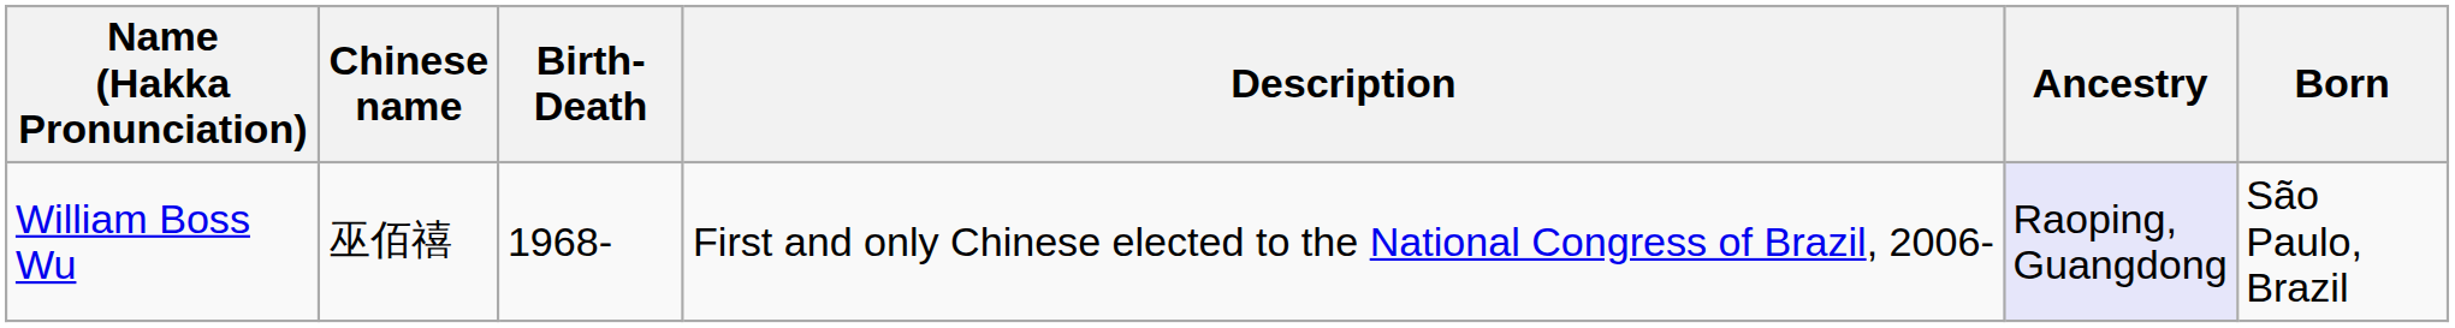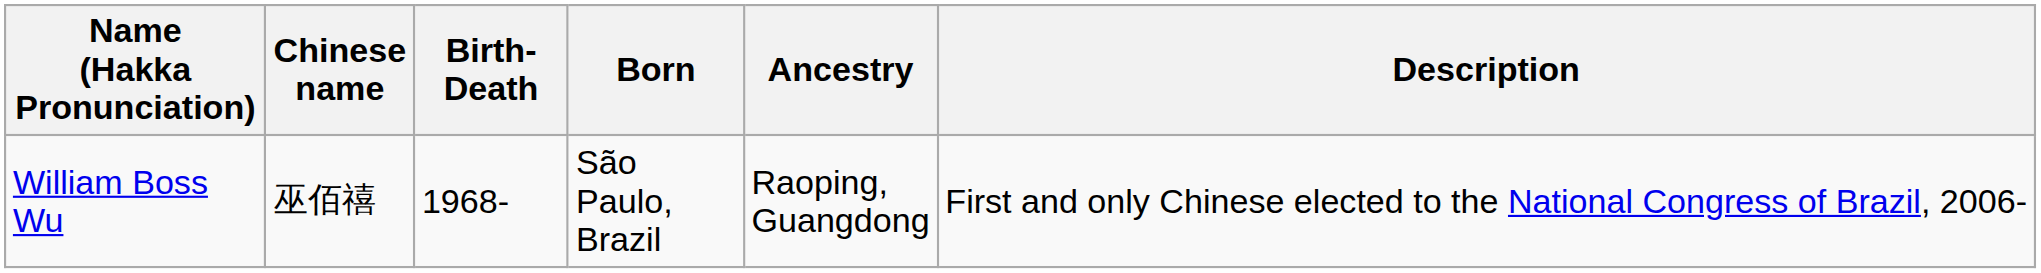columns swapped: Born <-> Description
William Boss Wu | Ancestry: lavender background -> no background
